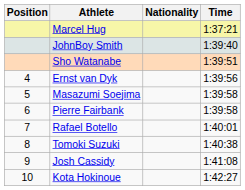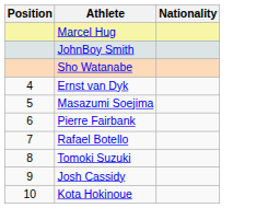- column: Time | 1:37:21 | 1:39:40 | 1:39:51 | 1:39:56 | 1:39:58 | 1:39:58 | 1:40:01 | 1:40:38 | 1:41:08 | 1:42:27
